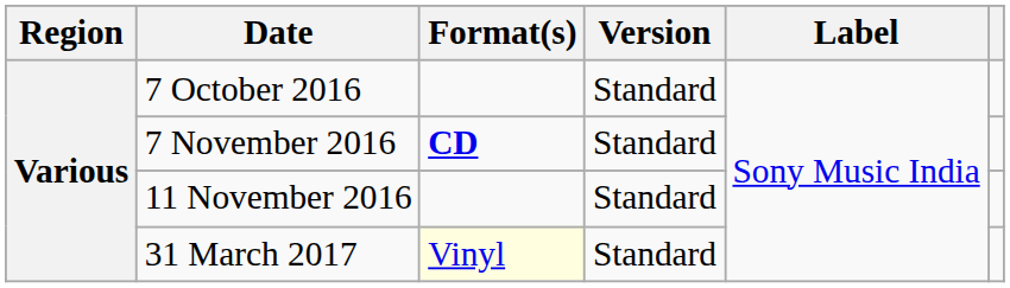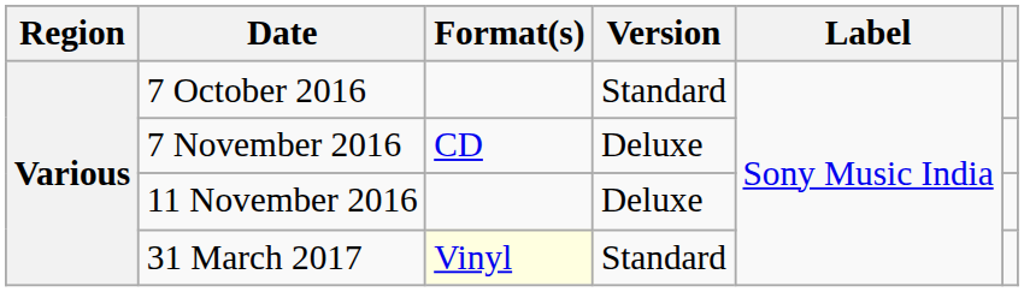7 November 2016 | Format(s): bold -> normal
7 November 2016 | Version: Standard -> Deluxe
11 November 2016 | Version: Standard -> Deluxe
